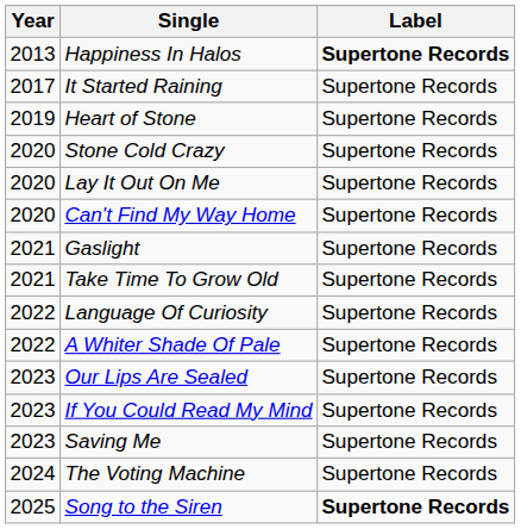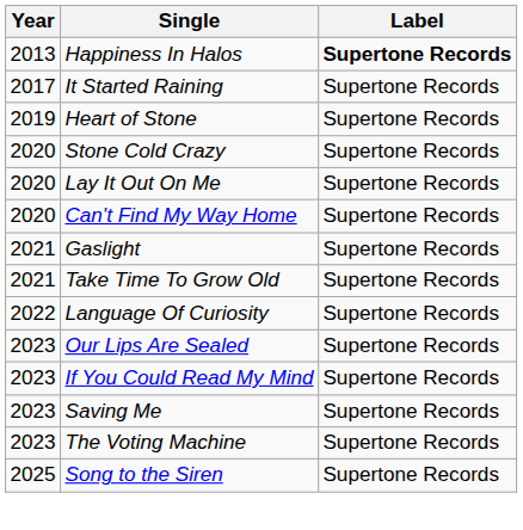- row: 2022 | A Whiter Shade Of Pale | Supertone Records
The Voting Machine | Year: 2024 -> 2023
Song to the Siren | Label: bold -> normal
